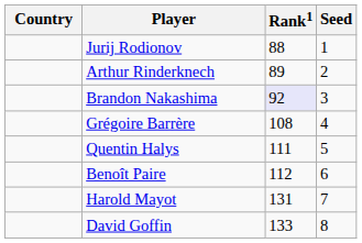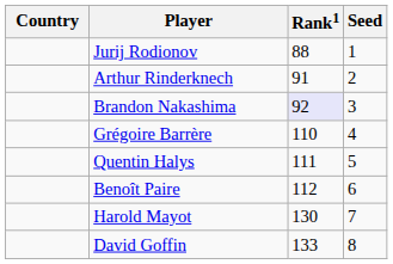Arthur Rinderknech | Rank1: 89 -> 91
Grégoire Barrère | Rank1: 108 -> 110
Harold Mayot | Rank1: 131 -> 130
